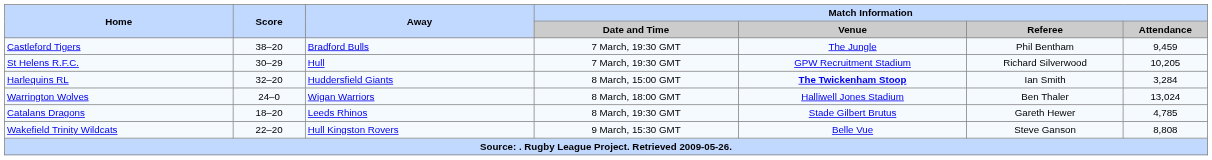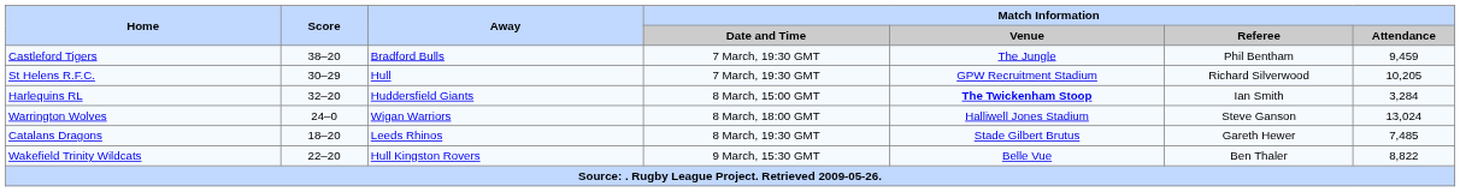Warrington Wolves | Match Information / Referee: Ben Thaler -> Steve Ganson
Catalans Dragons | Match Information / Attendance: 4,785 -> 7,485
Wakefield Trinity Wildcats | Match Information / Referee: Steve Ganson -> Ben Thaler
Wakefield Trinity Wildcats | Match Information / Attendance: 8,808 -> 8,822
